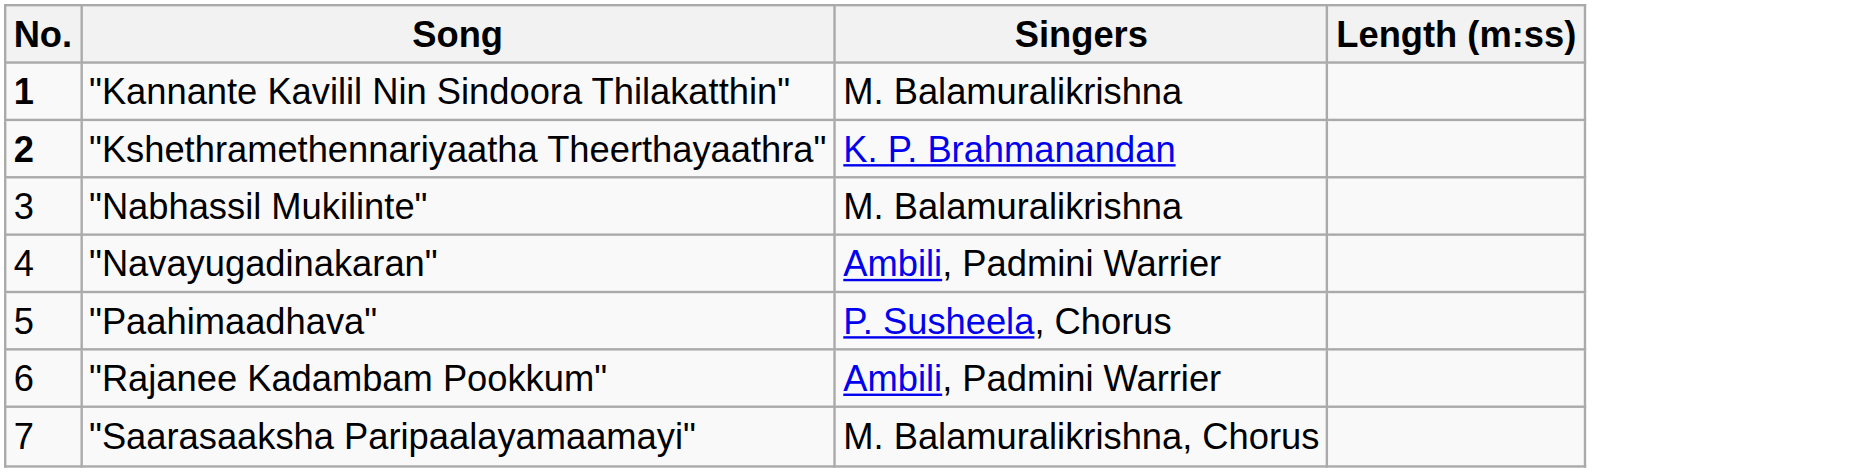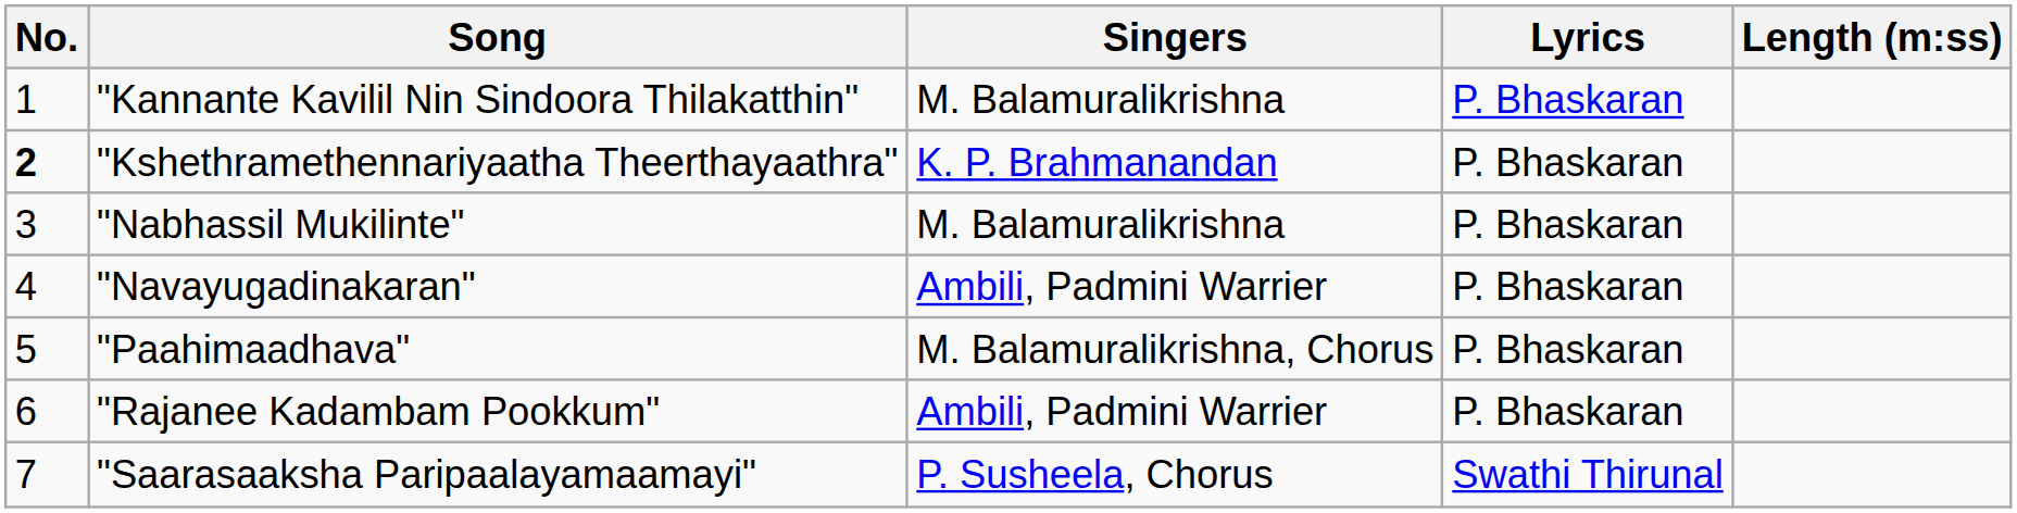+ column: Lyrics | P. Bhaskaran | P. Bhaskaran | P. Bhaskaran | P. Bhaskaran | P. Bhaskaran | P. Bhaskaran | Swathi Thirunal
"Kannante Kavilil Nin Sindoora Thilakatthin" | No.: bold -> normal
"Paahimaadhava" | Singers: P. Susheela, Chorus -> M. Balamuralikrishna, Chorus
"Saarasaaksha Paripaalayamaamayi" | Singers: M. Balamuralikrishna, Chorus -> P. Susheela, Chorus
